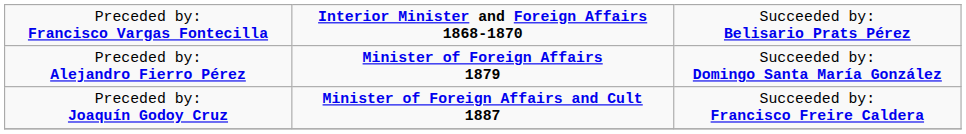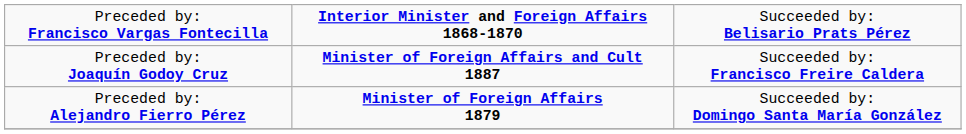rows swapped: Preceded by: Alejandro Fierro Pérez <-> Preceded by: Joaquín Godoy Cruz
